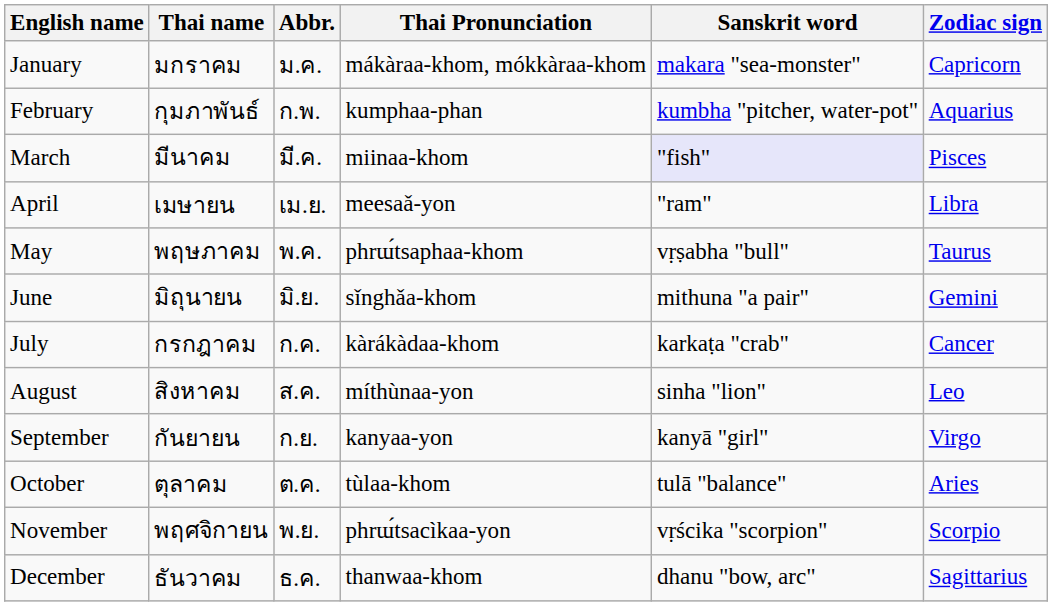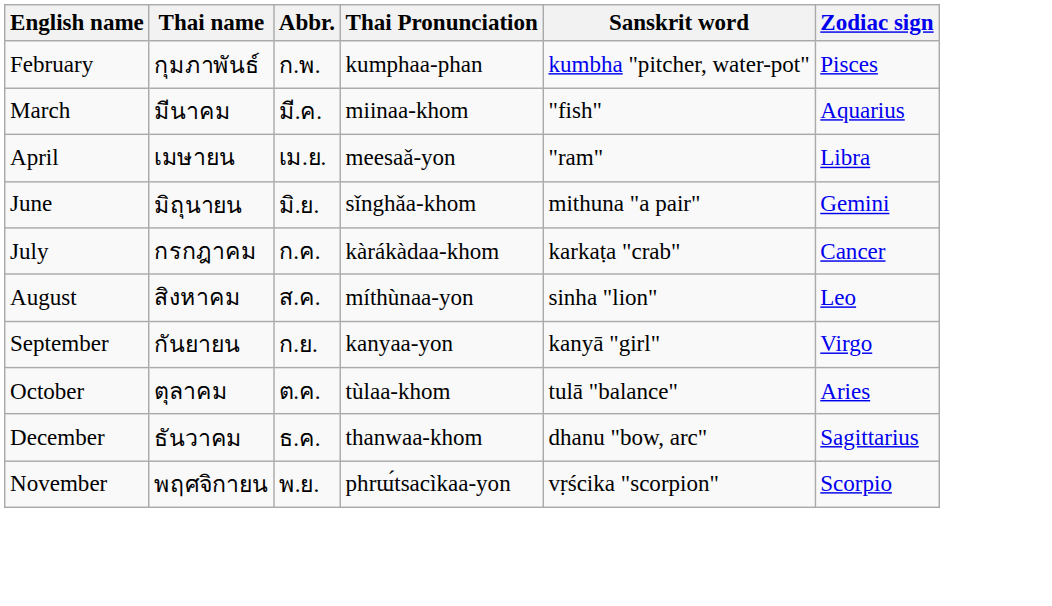- row: January | มกราคม | ม.ค. | mákàraa-khom, mókkàraa-khom | makara "sea-monster" | Capricorn
February | Zodiac sign: Aquarius -> Pisces
March | Sanskrit word: lavender background -> no background
March | Zodiac sign: Pisces -> Aquarius
- row: May | พฤษภาคม | พ.ค. | phrɯ́tsaphaa-khom | vṛṣabha "bull" | Taurus
rows swapped: November <-> December
